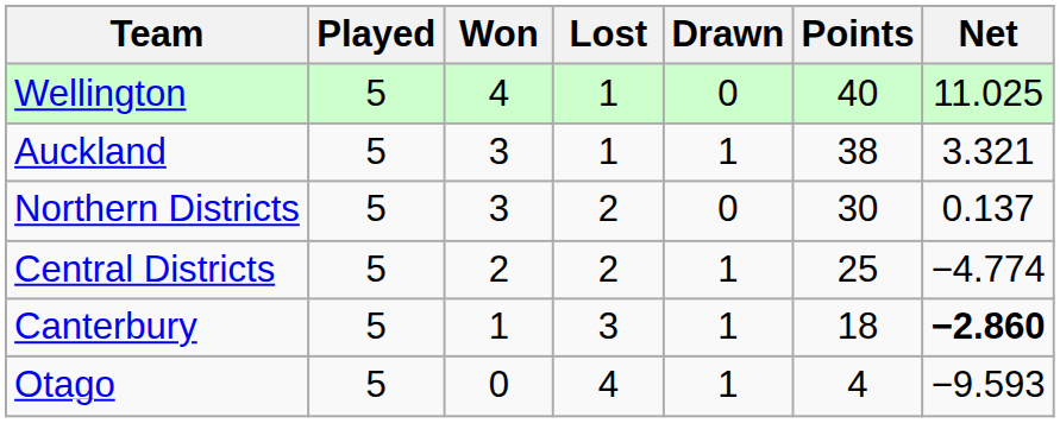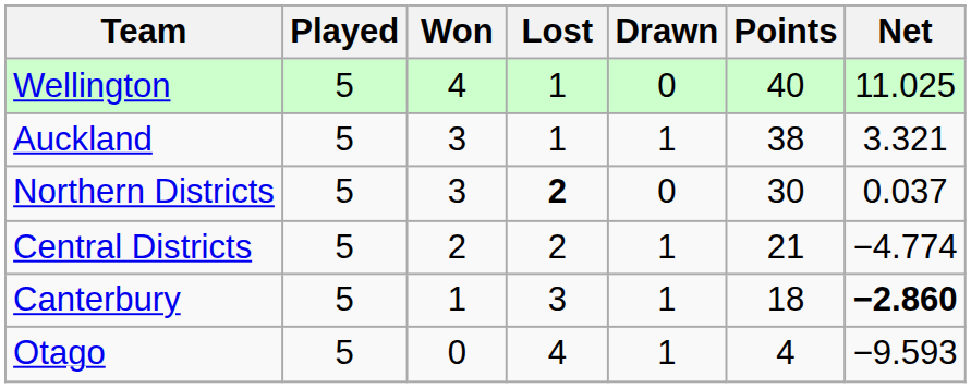Northern Districts | Lost: normal -> bold
Northern Districts | Net: 0.137 -> 0.037
Central Districts | Points: 25 -> 21
